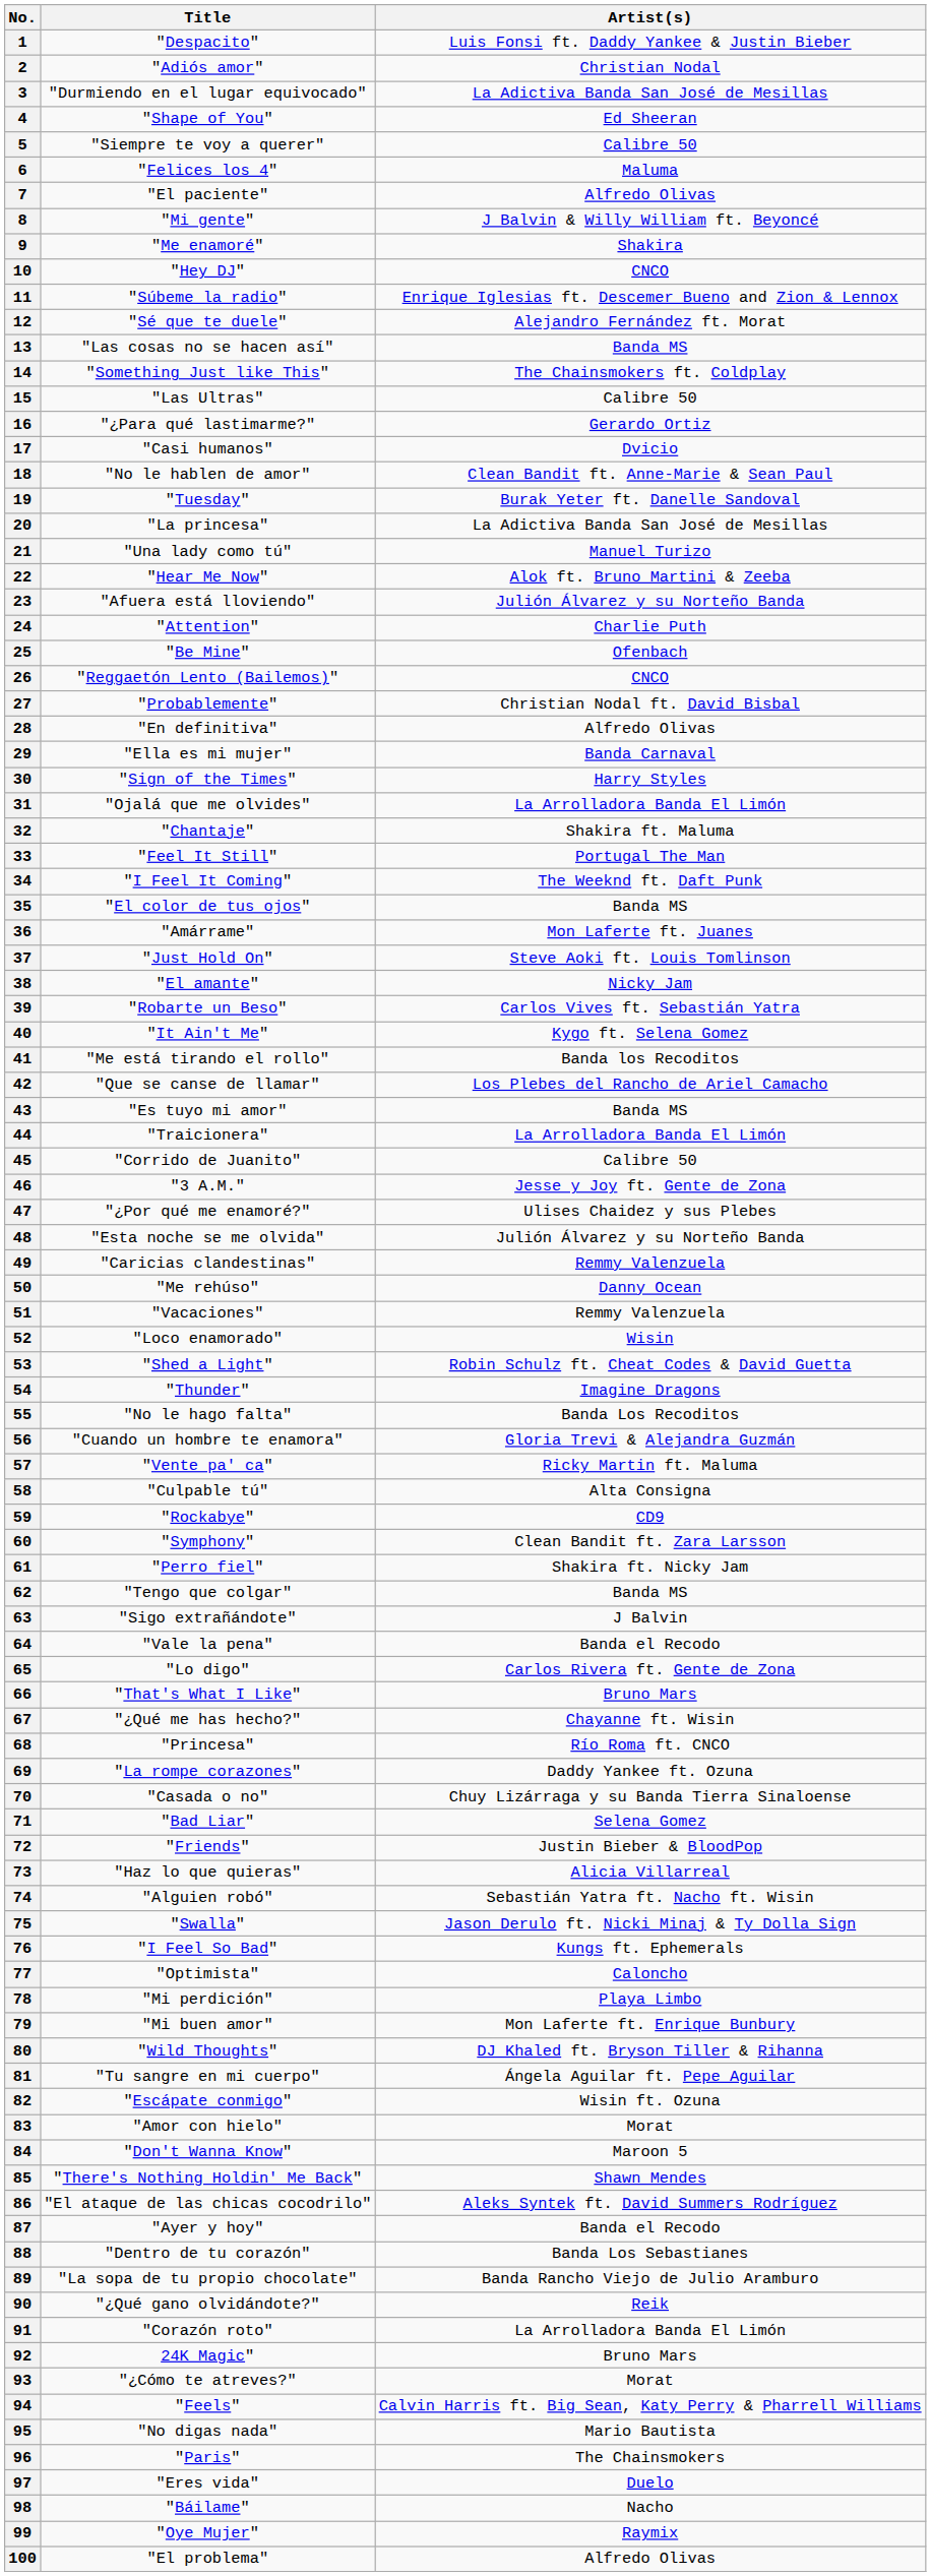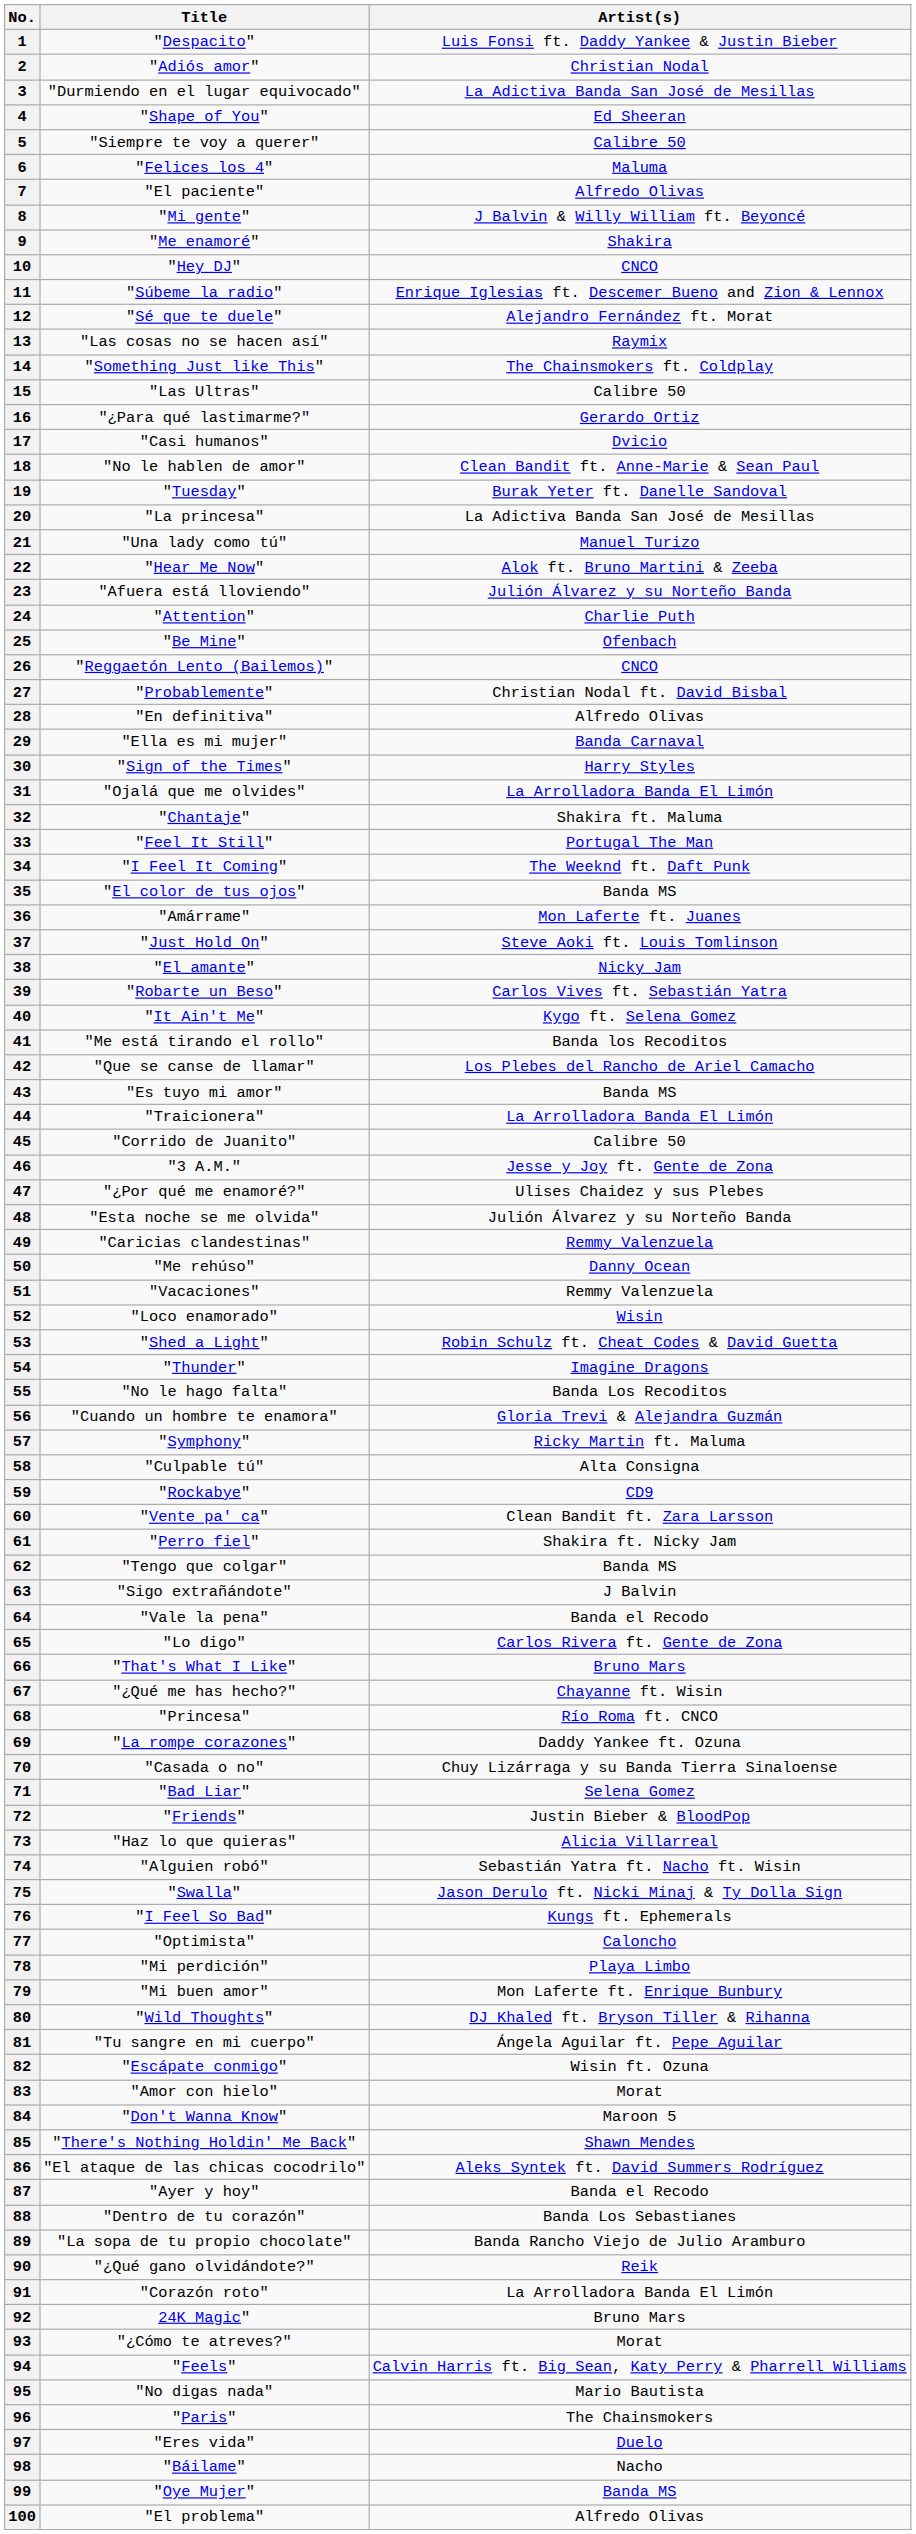13 | Artist(s): Banda MS -> Raymix
57 | Title: "Vente pa' ca" -> "Symphony"
60 | Title: "Symphony" -> "Vente pa' ca"
99 | Artist(s): Raymix -> Banda MS
